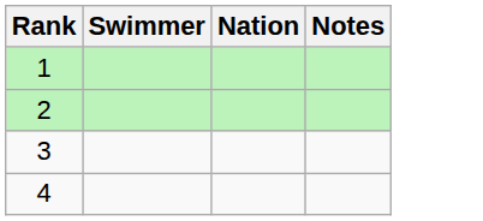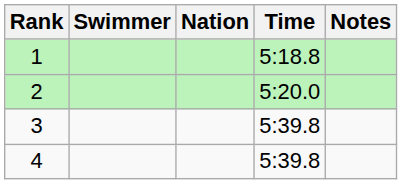+ column: Time | 5:18.8 | 5:20.0 | 5:39.8 | 5:39.8
